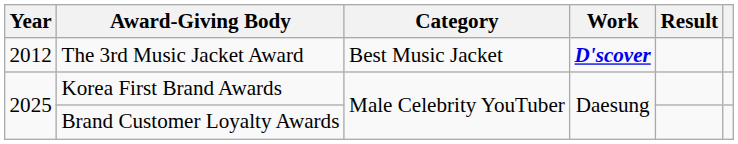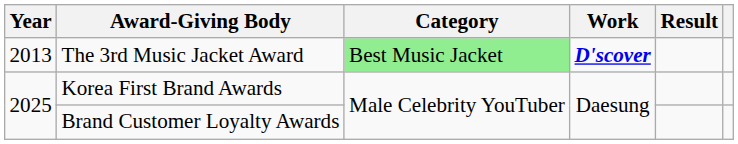The 3rd Music Jacket Award | Year: 2012 -> 2013
The 3rd Music Jacket Award | Category: no background -> lightgreen background
